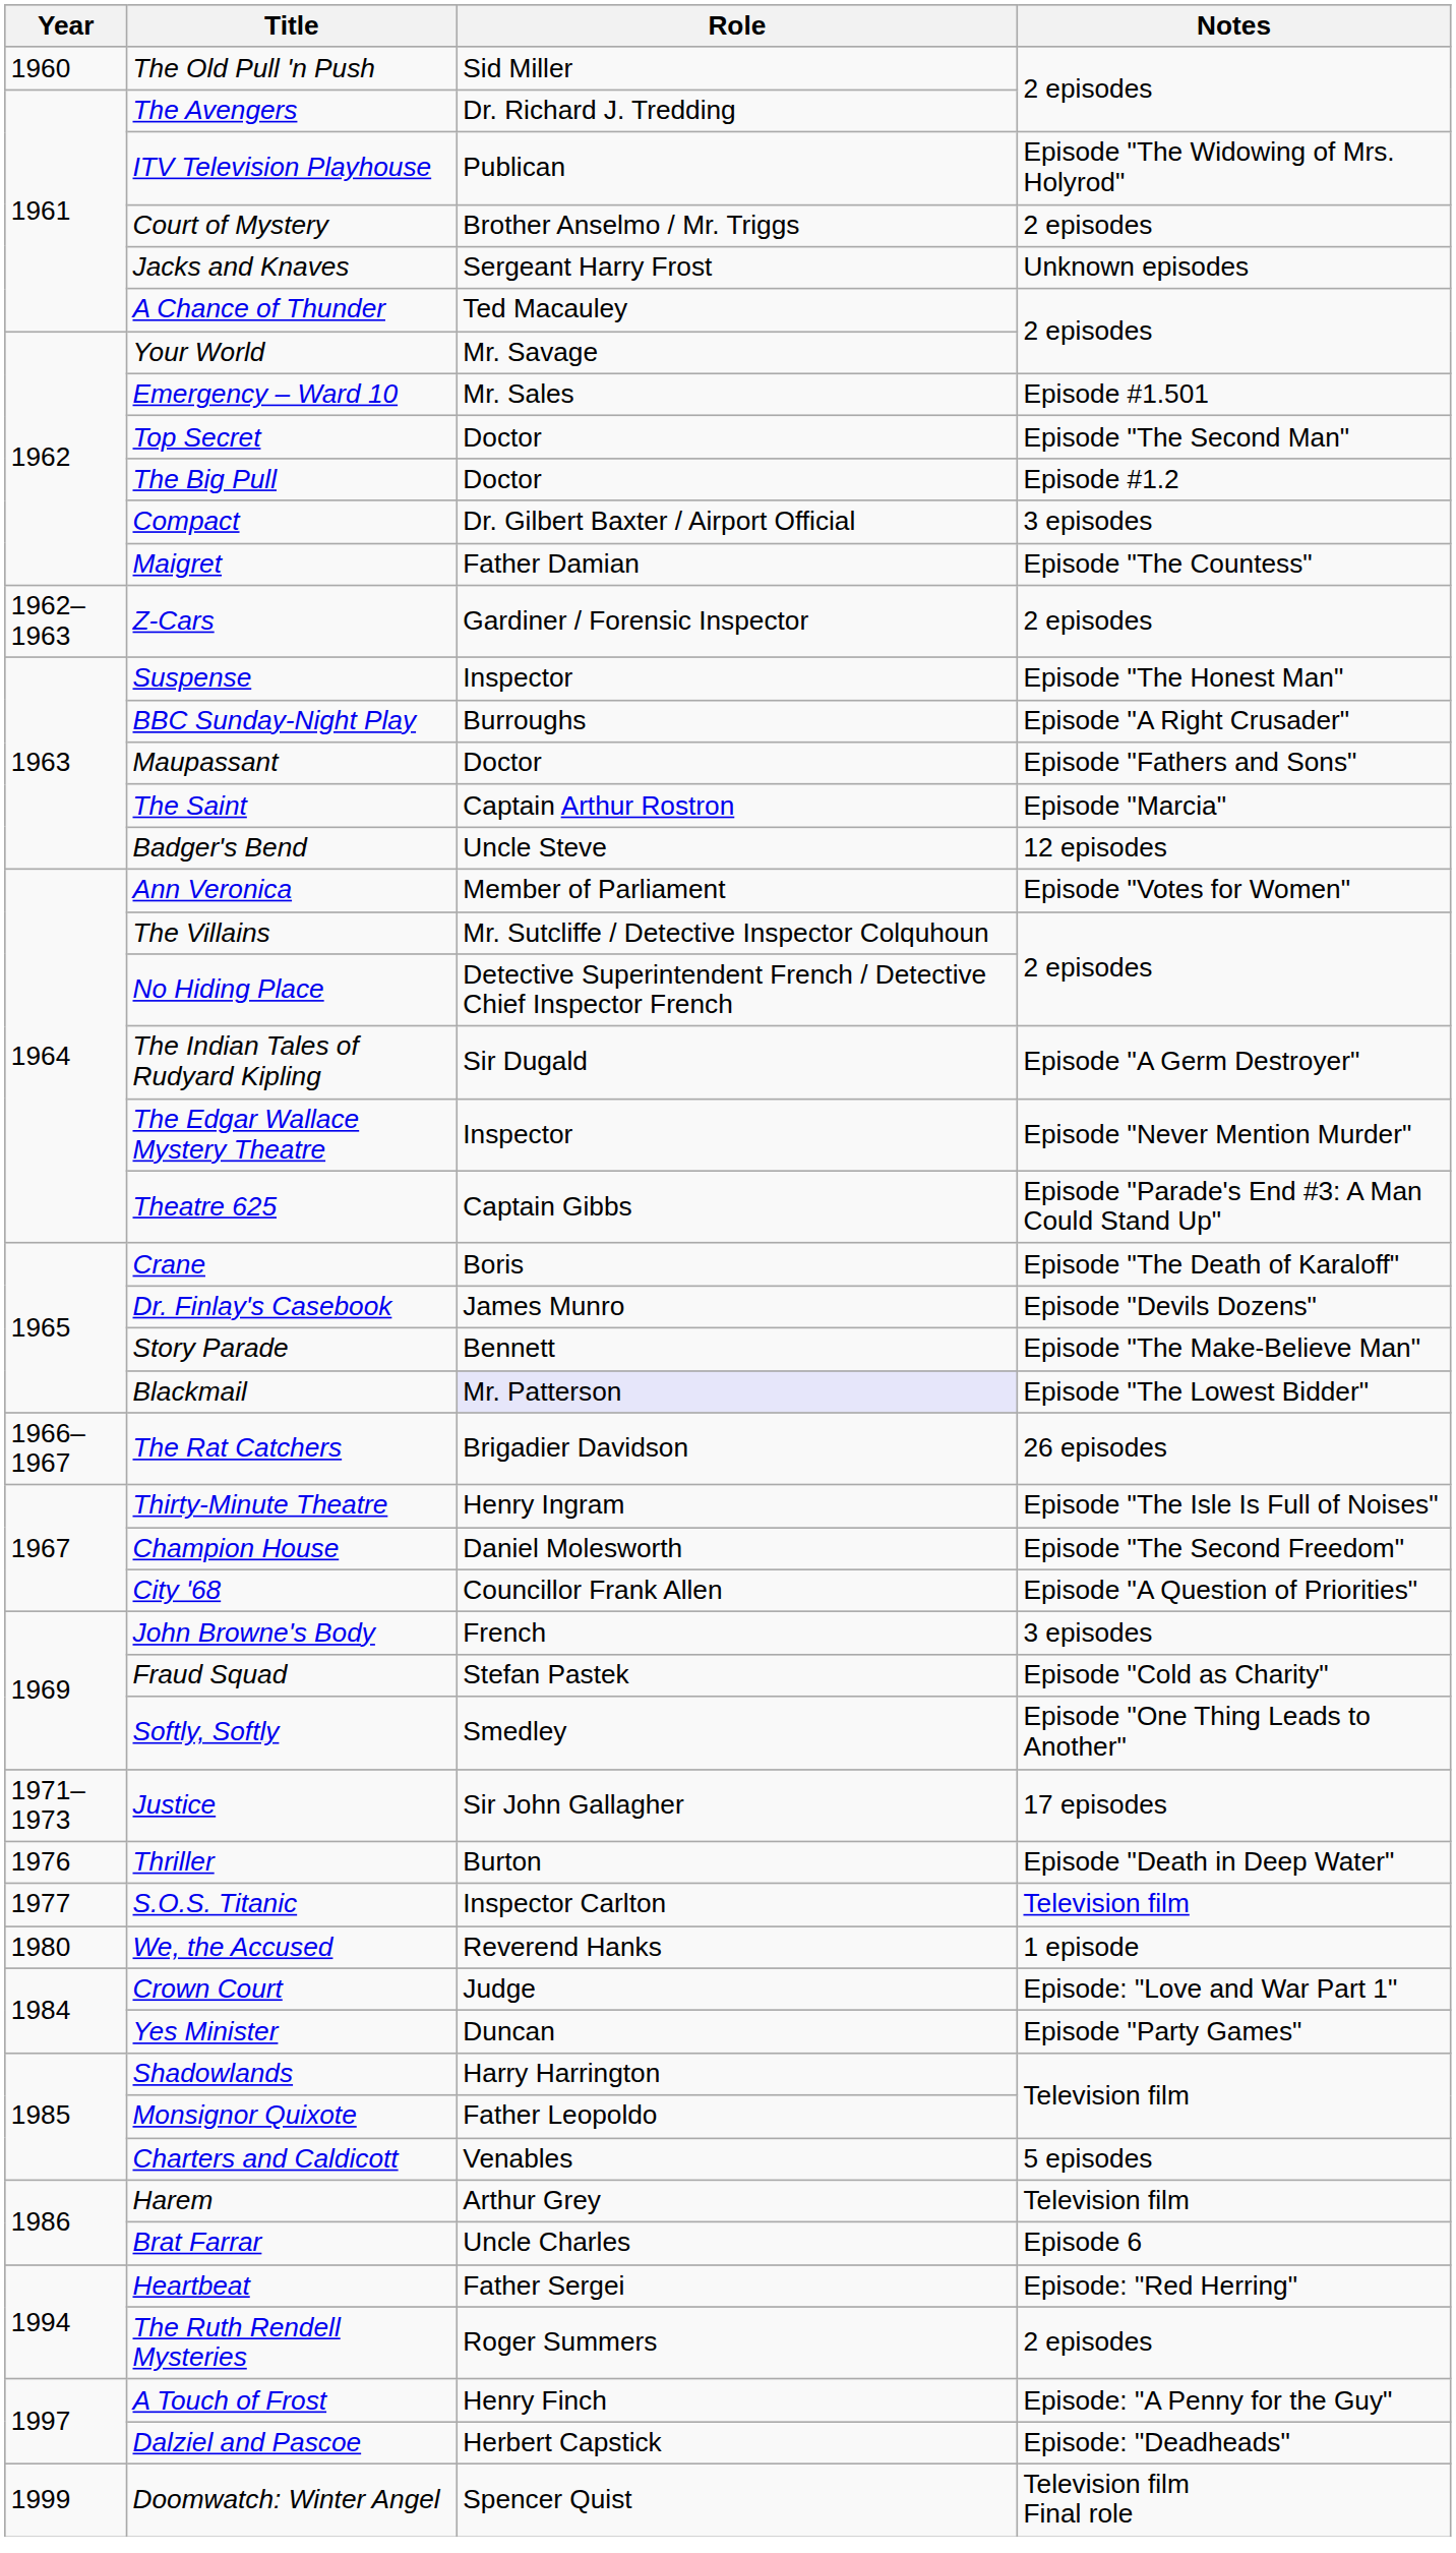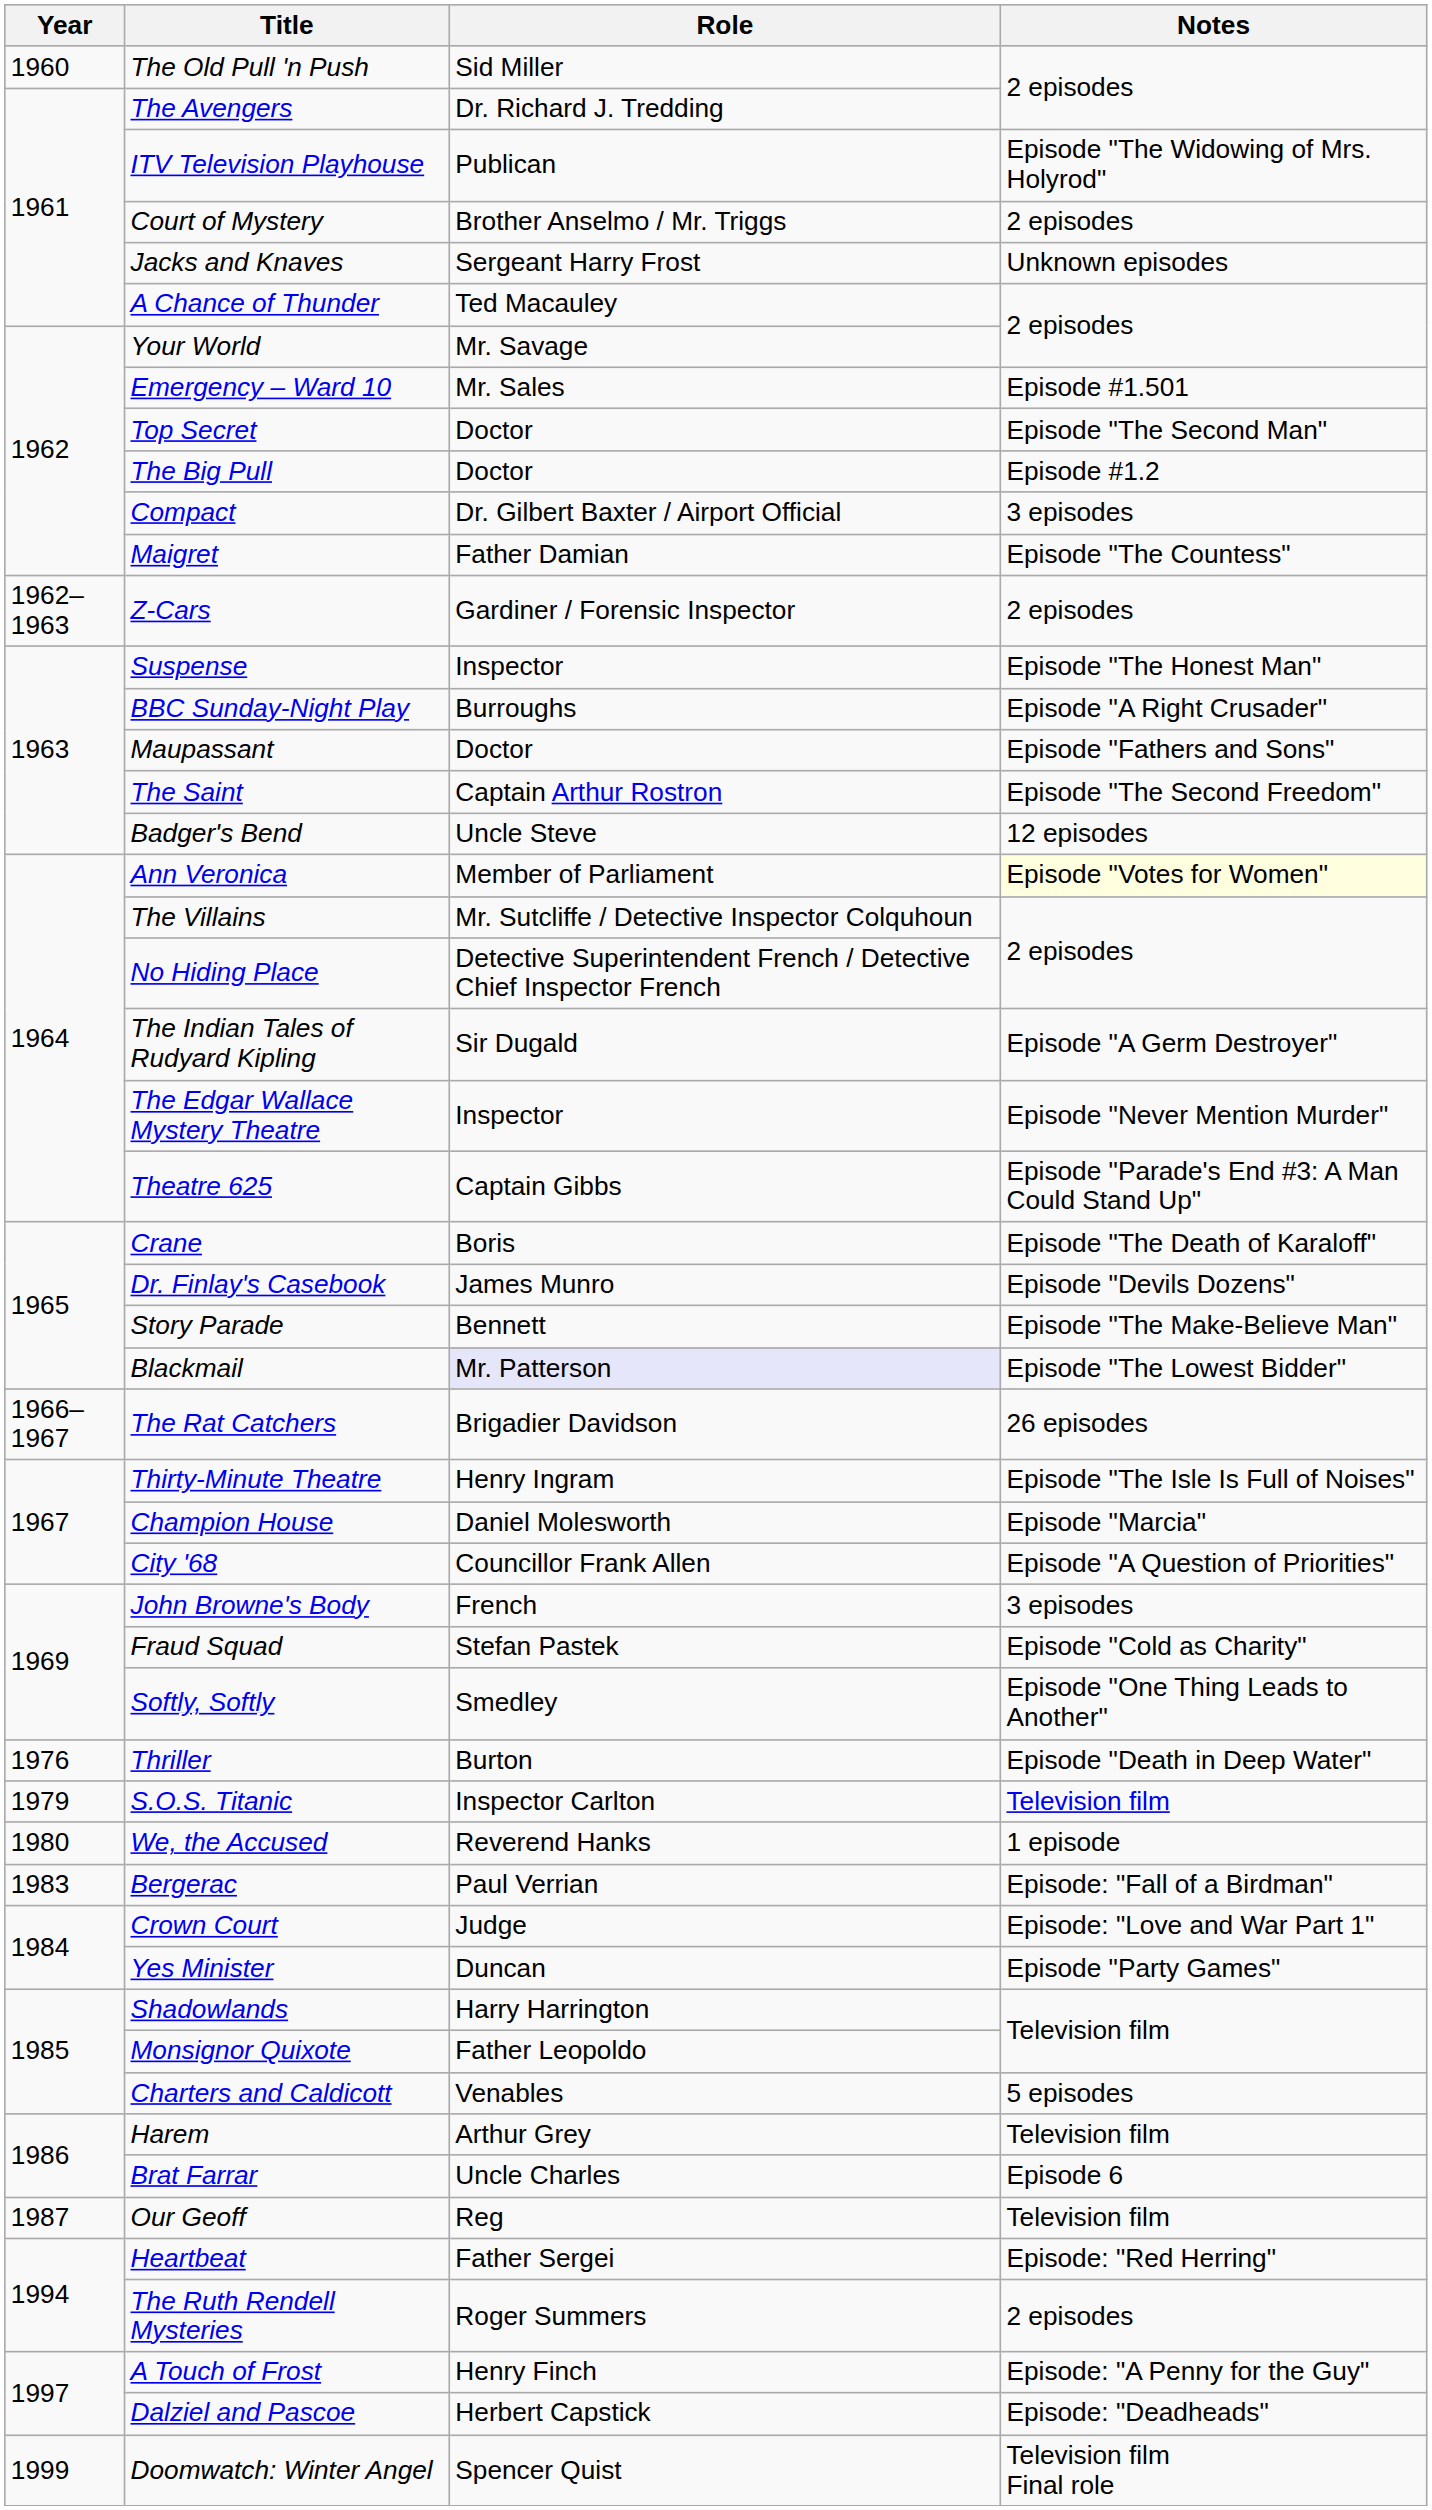The Saint | Notes: Episode "Marcia" -> Episode "The Second Freedom"
Ann Veronica | Notes: no background -> lightyellow background
Champion House | Notes: Episode "The Second Freedom" -> Episode "Marcia"
- row: 1971–1973 | Justice | Sir John Gallagher | 17 episodes
S.O.S. Titanic | Year: 1977 -> 1979
+ row: 1983 | Bergerac | Paul Verrian | Episode: "Fall of a Birdman"
+ row: 1987 | Our Geoff | Reg | Television film
